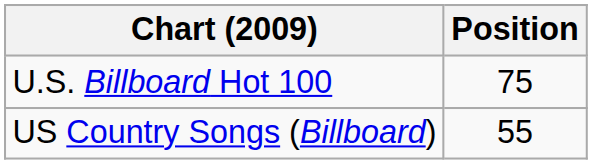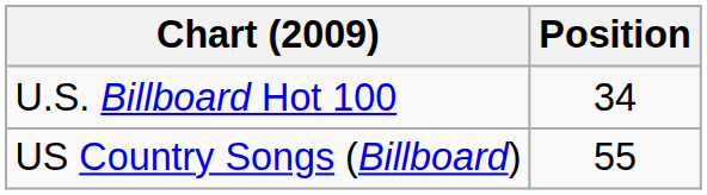U.S. Billboard Hot 100 | Position: 75 -> 34
